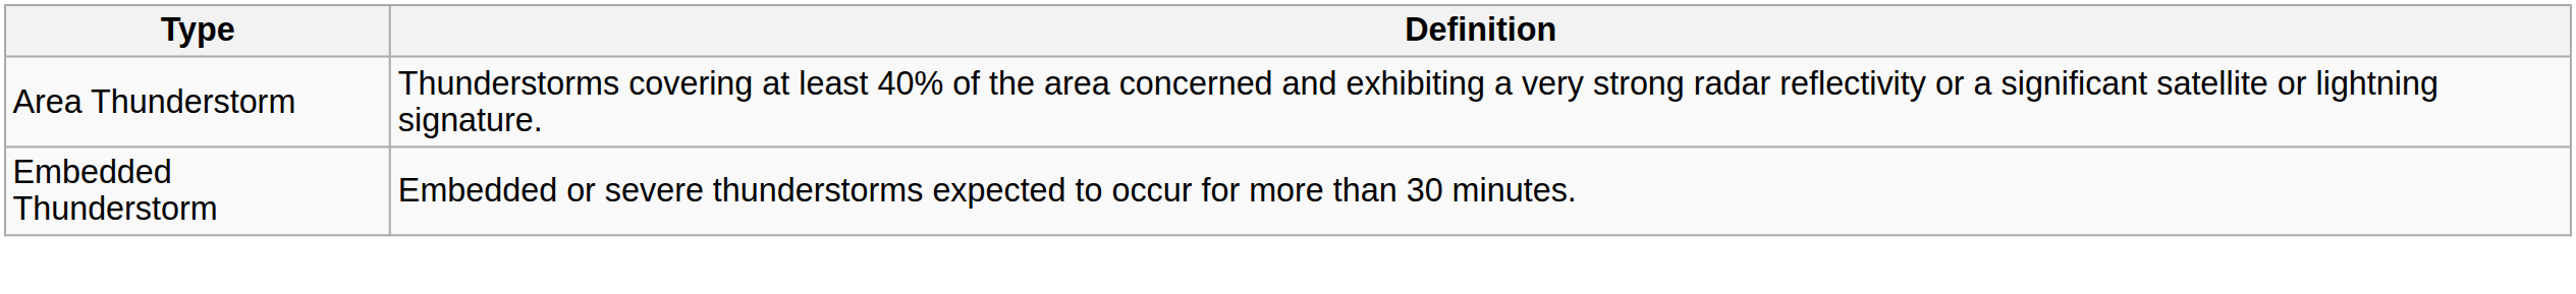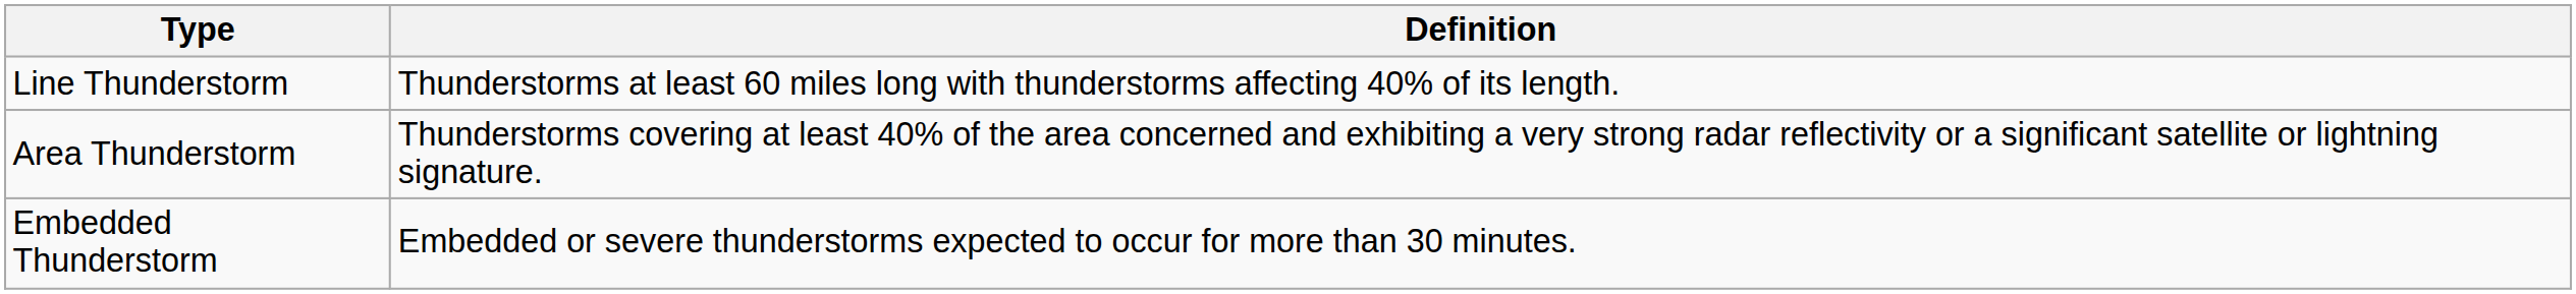+ row: Line Thunderstorm | Thunderstorms at least 60 miles long with thunderstorms affecting 40% of its length.
